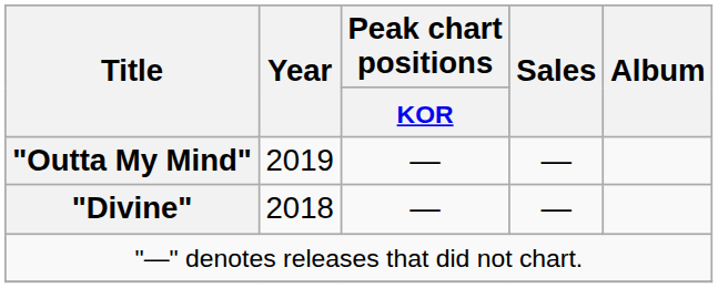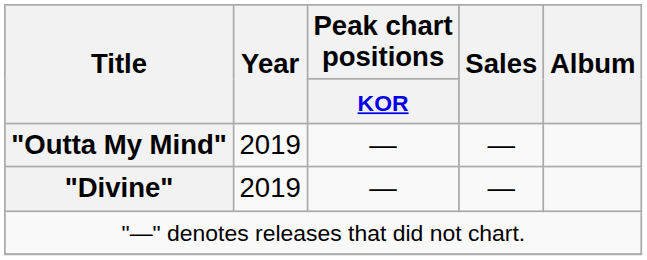"Divine" | Year: 2018 -> 2019
